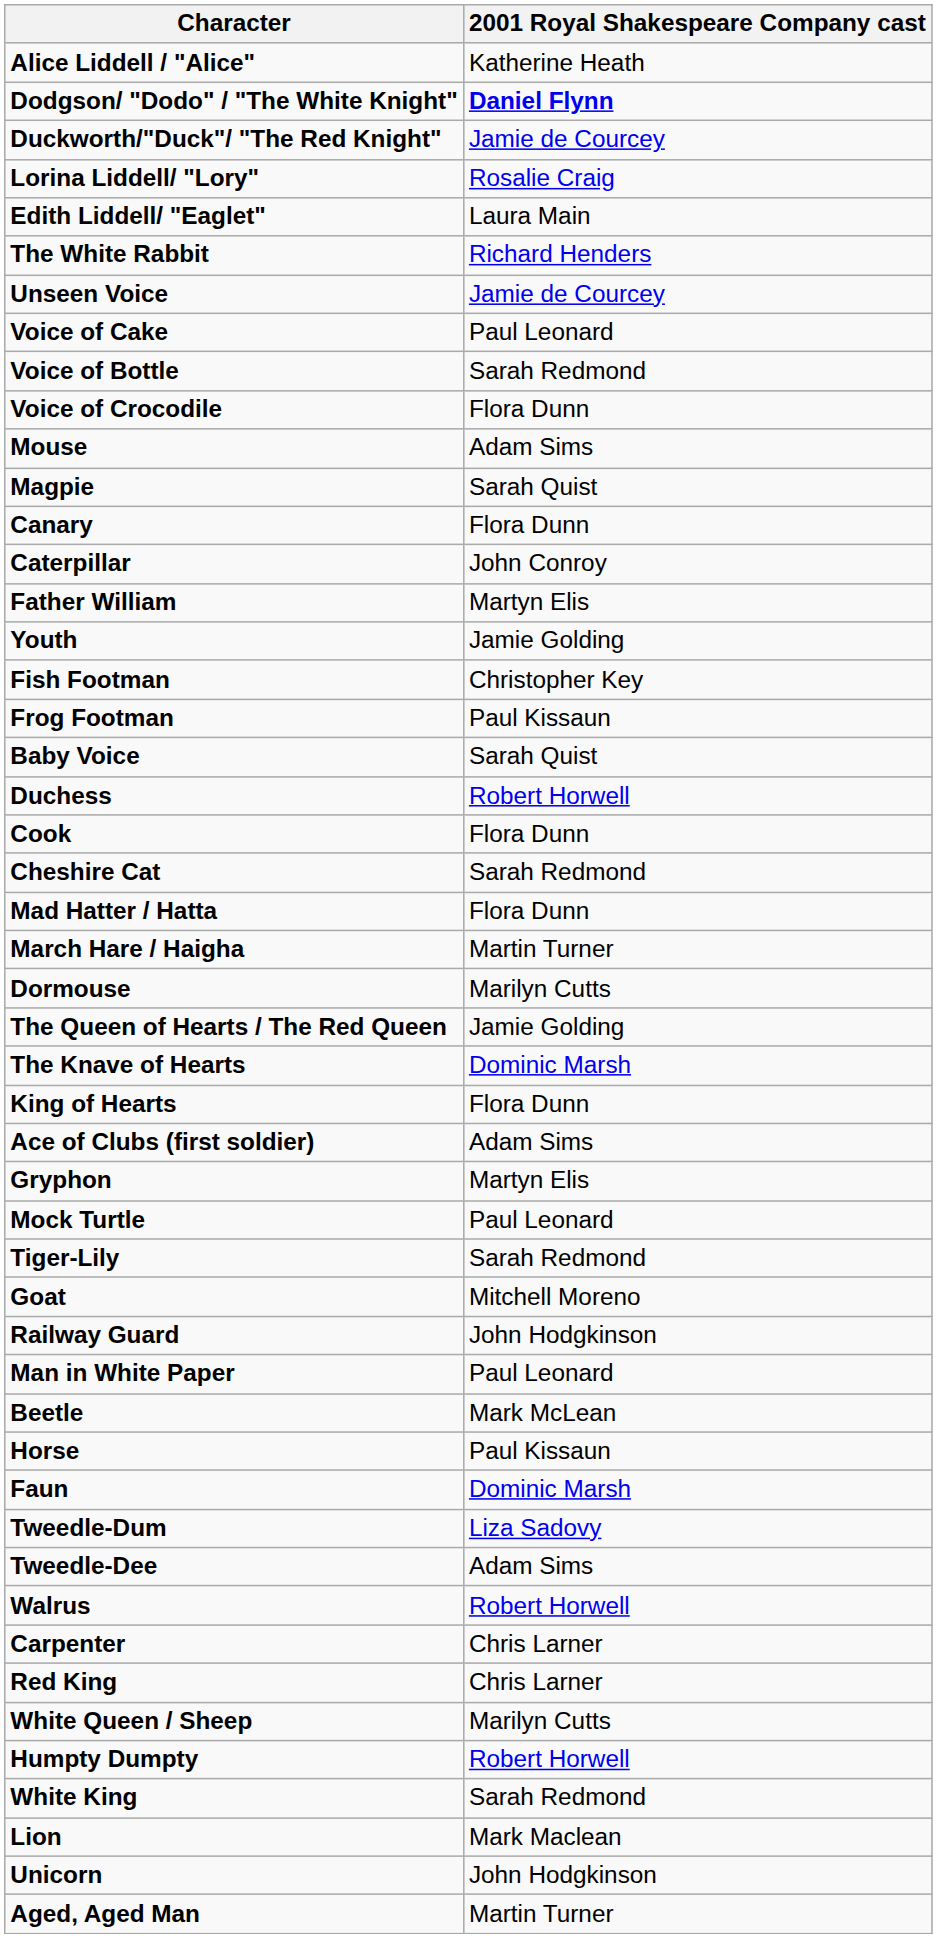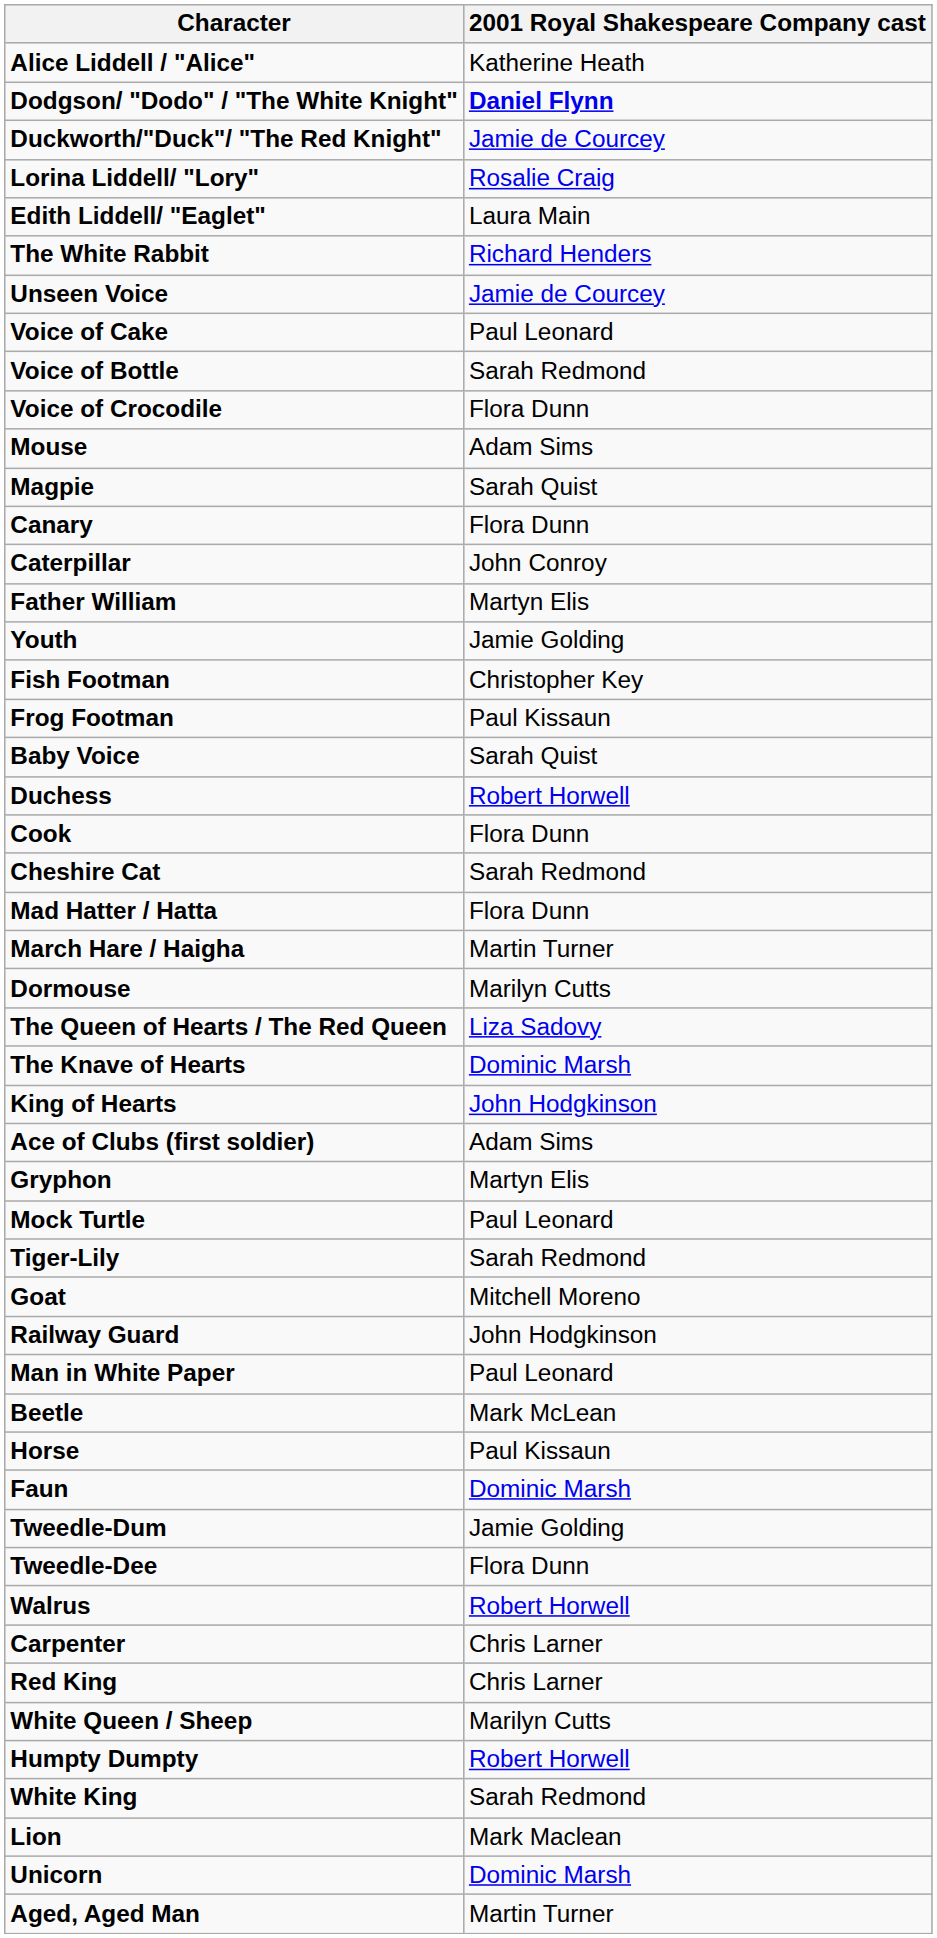The Queen of Hearts / The Red Queen | 2001 Royal Shakespeare Company cast: Jamie Golding -> Liza Sadovy
King of Hearts | 2001 Royal Shakespeare Company cast: Flora Dunn -> John Hodgkinson
Tweedle-Dum | 2001 Royal Shakespeare Company cast: Liza Sadovy -> Jamie Golding
Tweedle-Dee | 2001 Royal Shakespeare Company cast: Adam Sims -> Flora Dunn
Unicorn | 2001 Royal Shakespeare Company cast: John Hodgkinson -> Dominic Marsh
